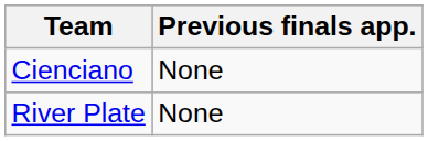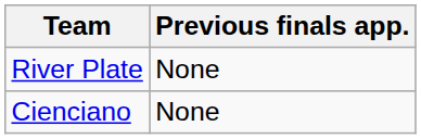rows swapped: River Plate <-> Cienciano
